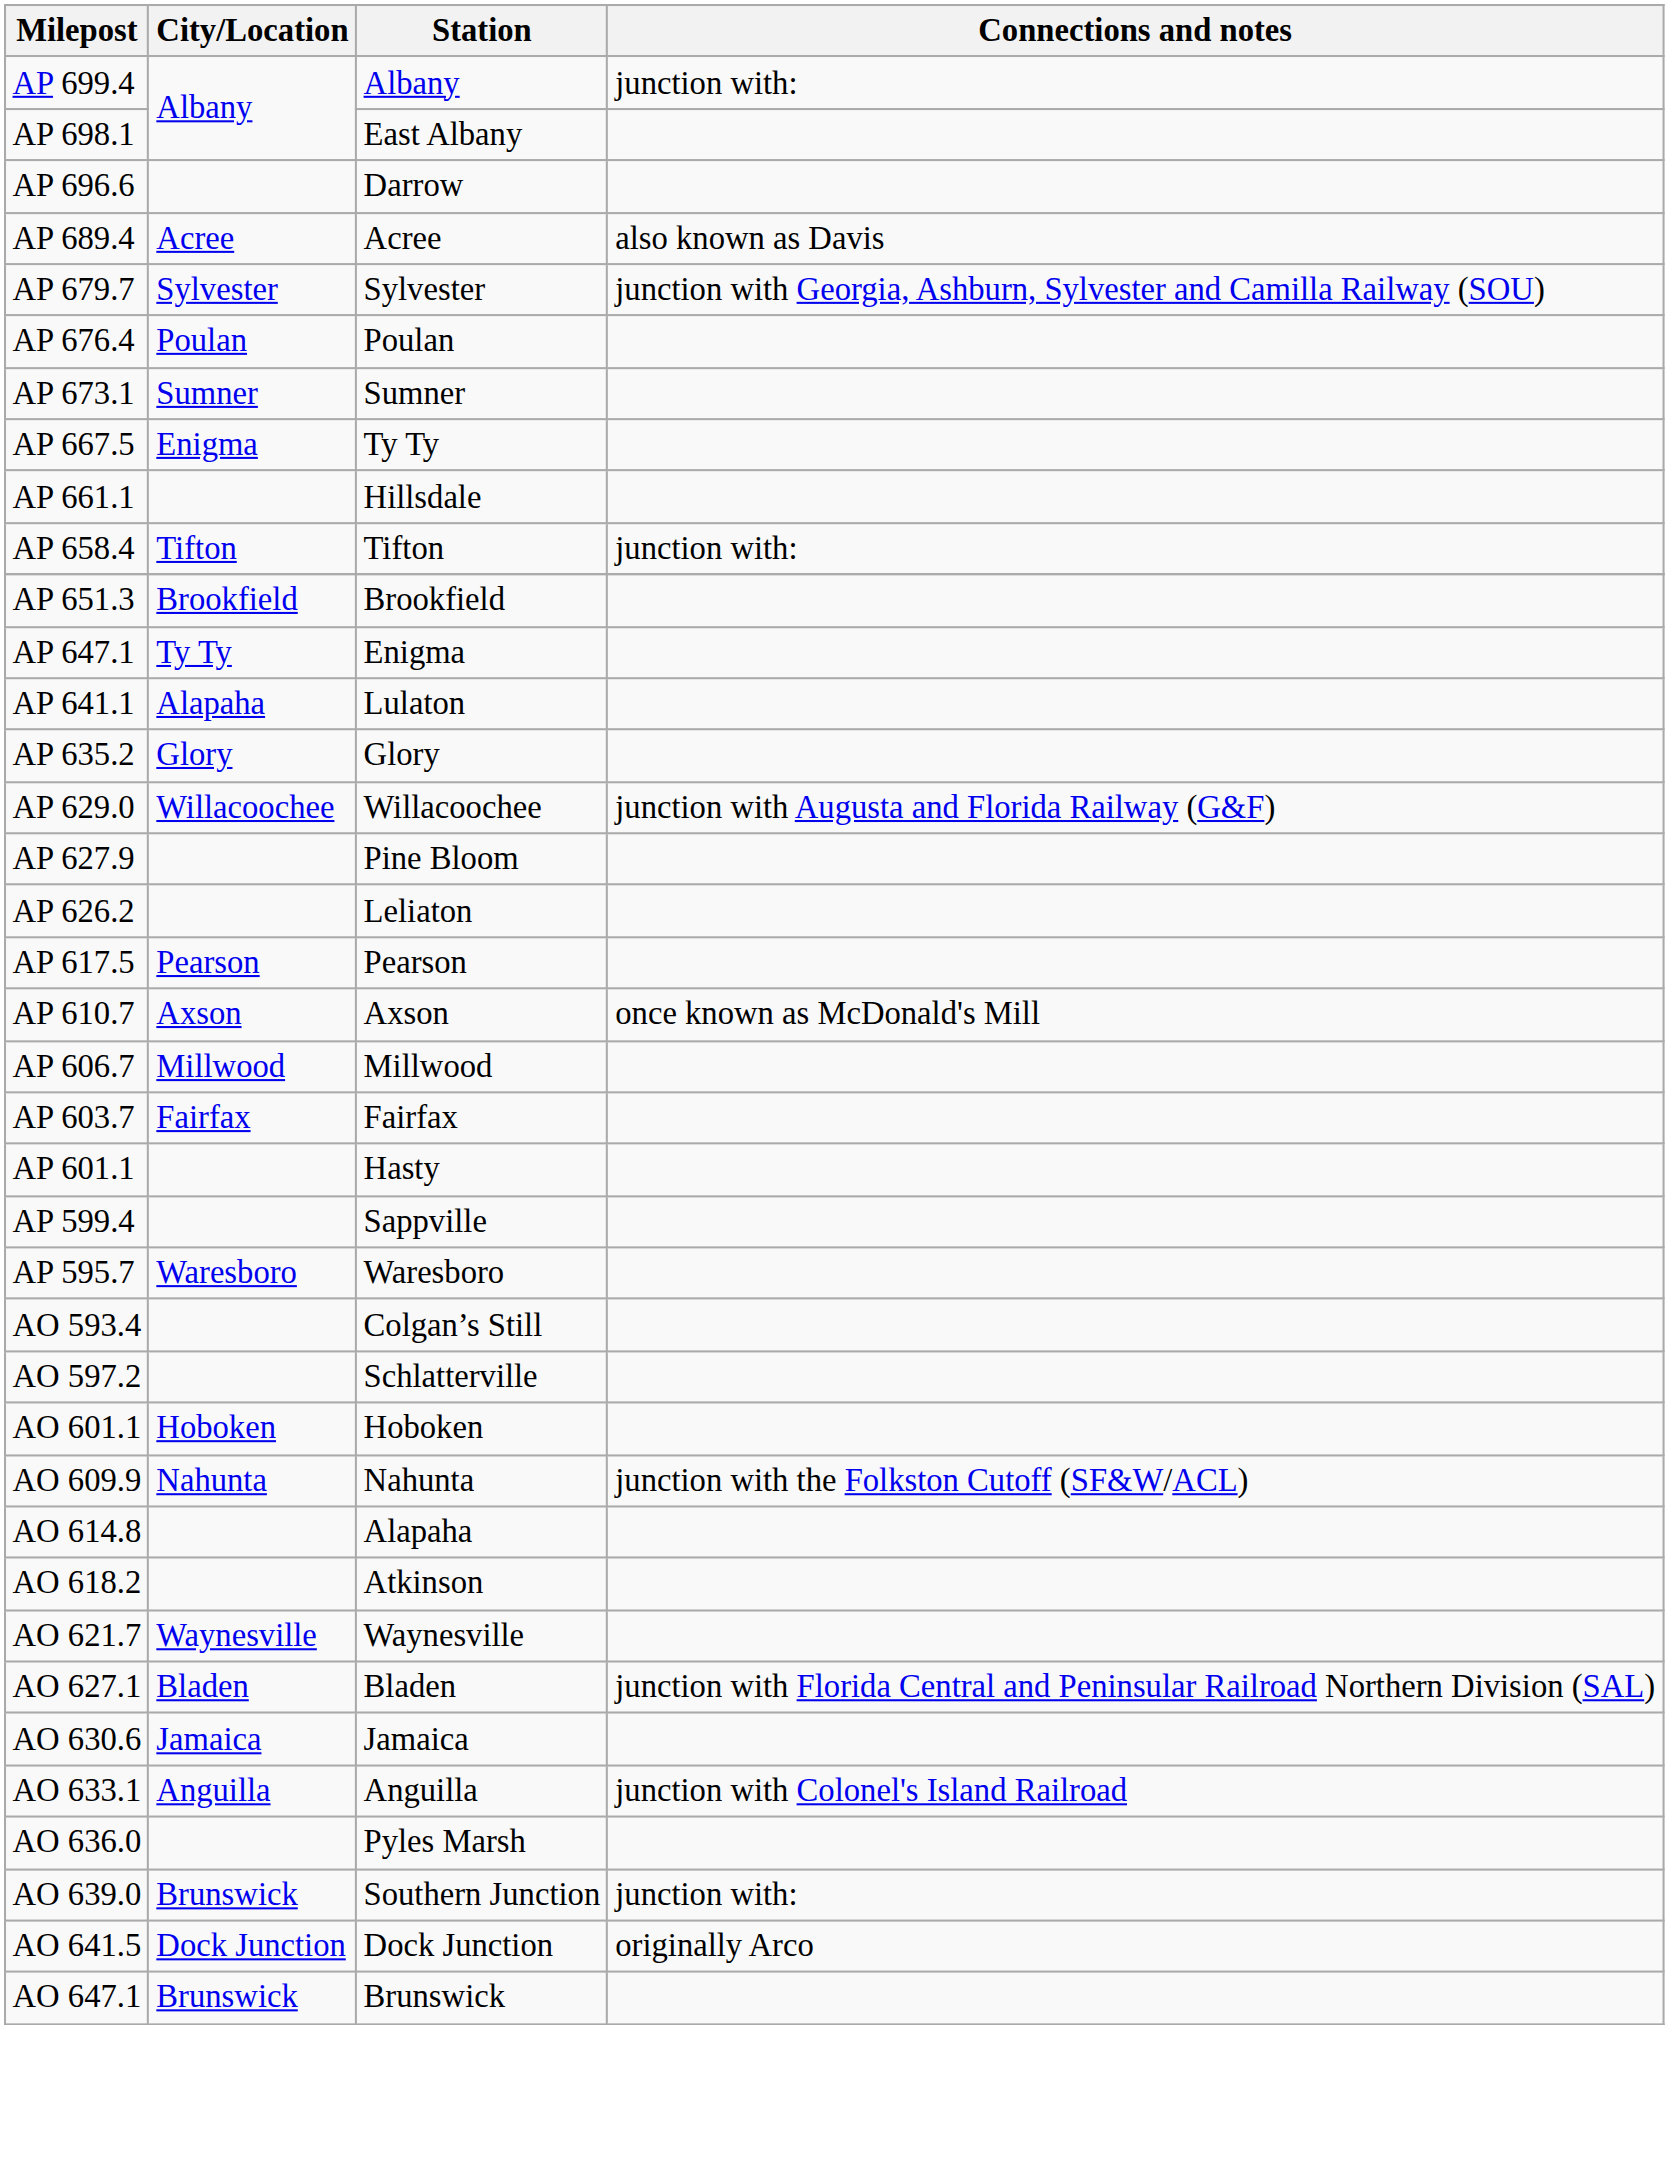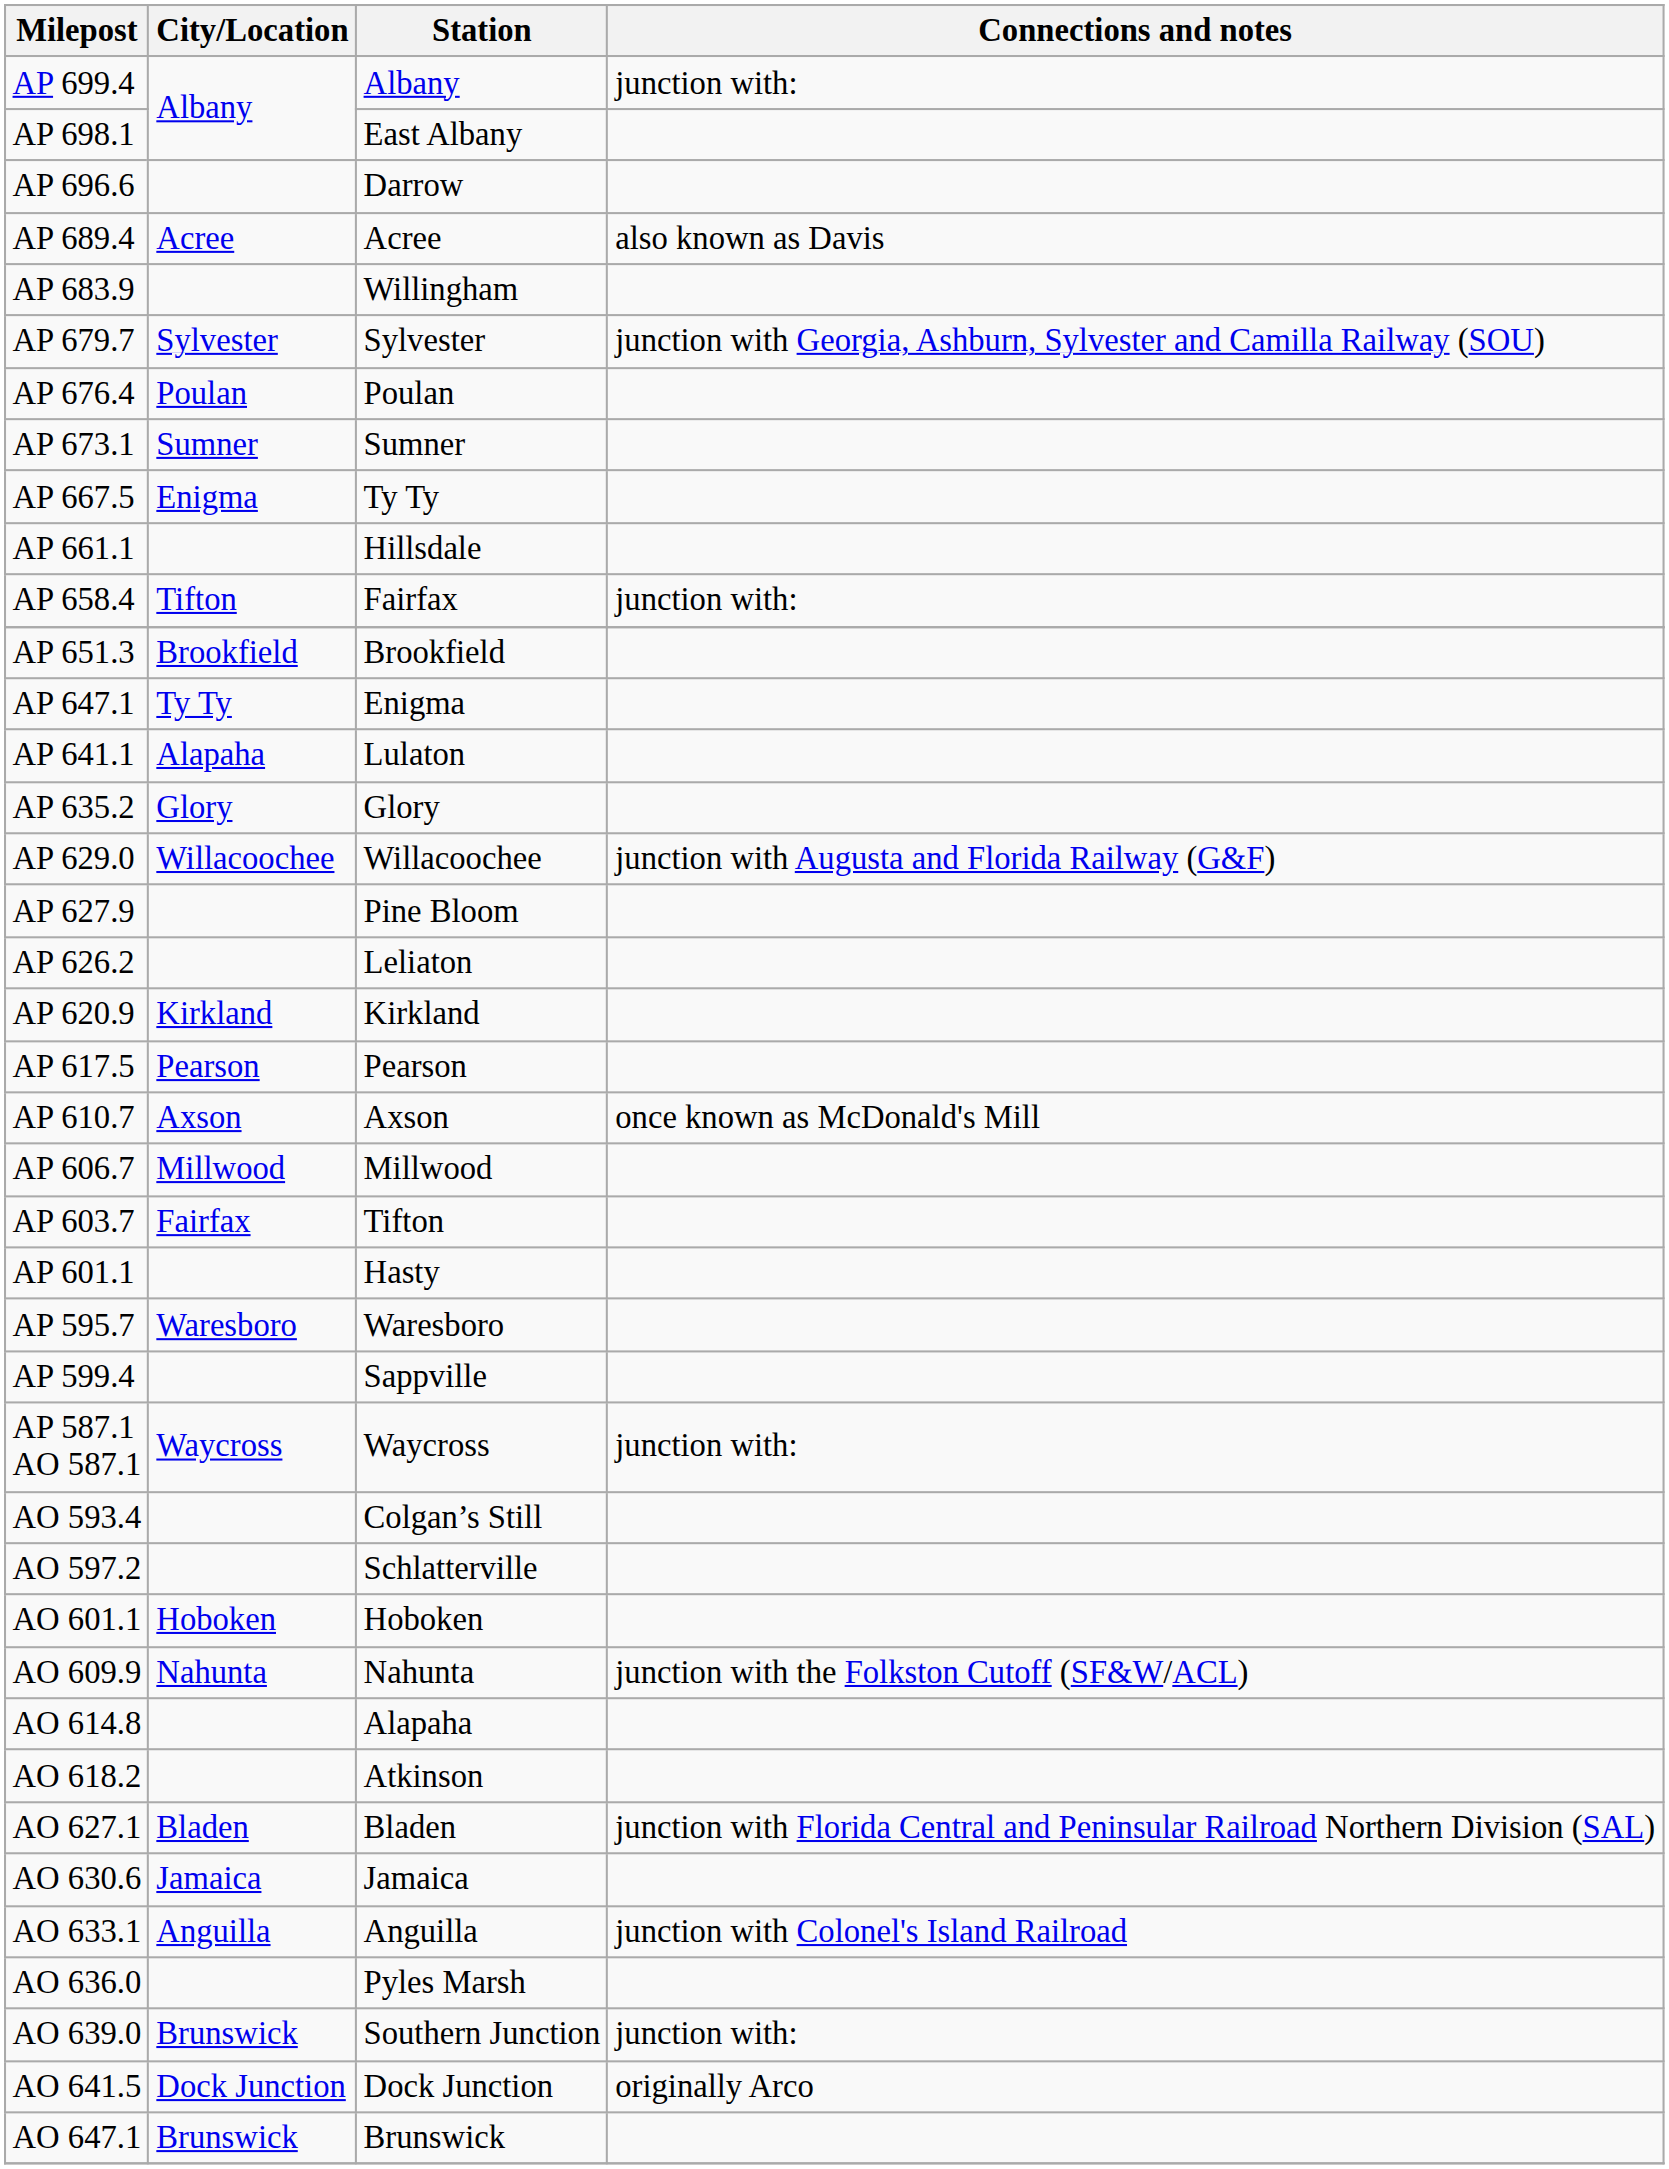+ row: AP 683.9 | Willingham
AP 658.4 | Station: Tifton -> Fairfax
+ row: AP 620.9 | Kirkland | Kirkland
AP 603.7 | Station: Fairfax -> Tifton
rows swapped: AP 599.4 <-> AP 595.7
+ row: AP 587.1 AO 587.1 | Waycross | Waycross | junction with:
- row: AO 621.7 | Waynesville | Waynesville
